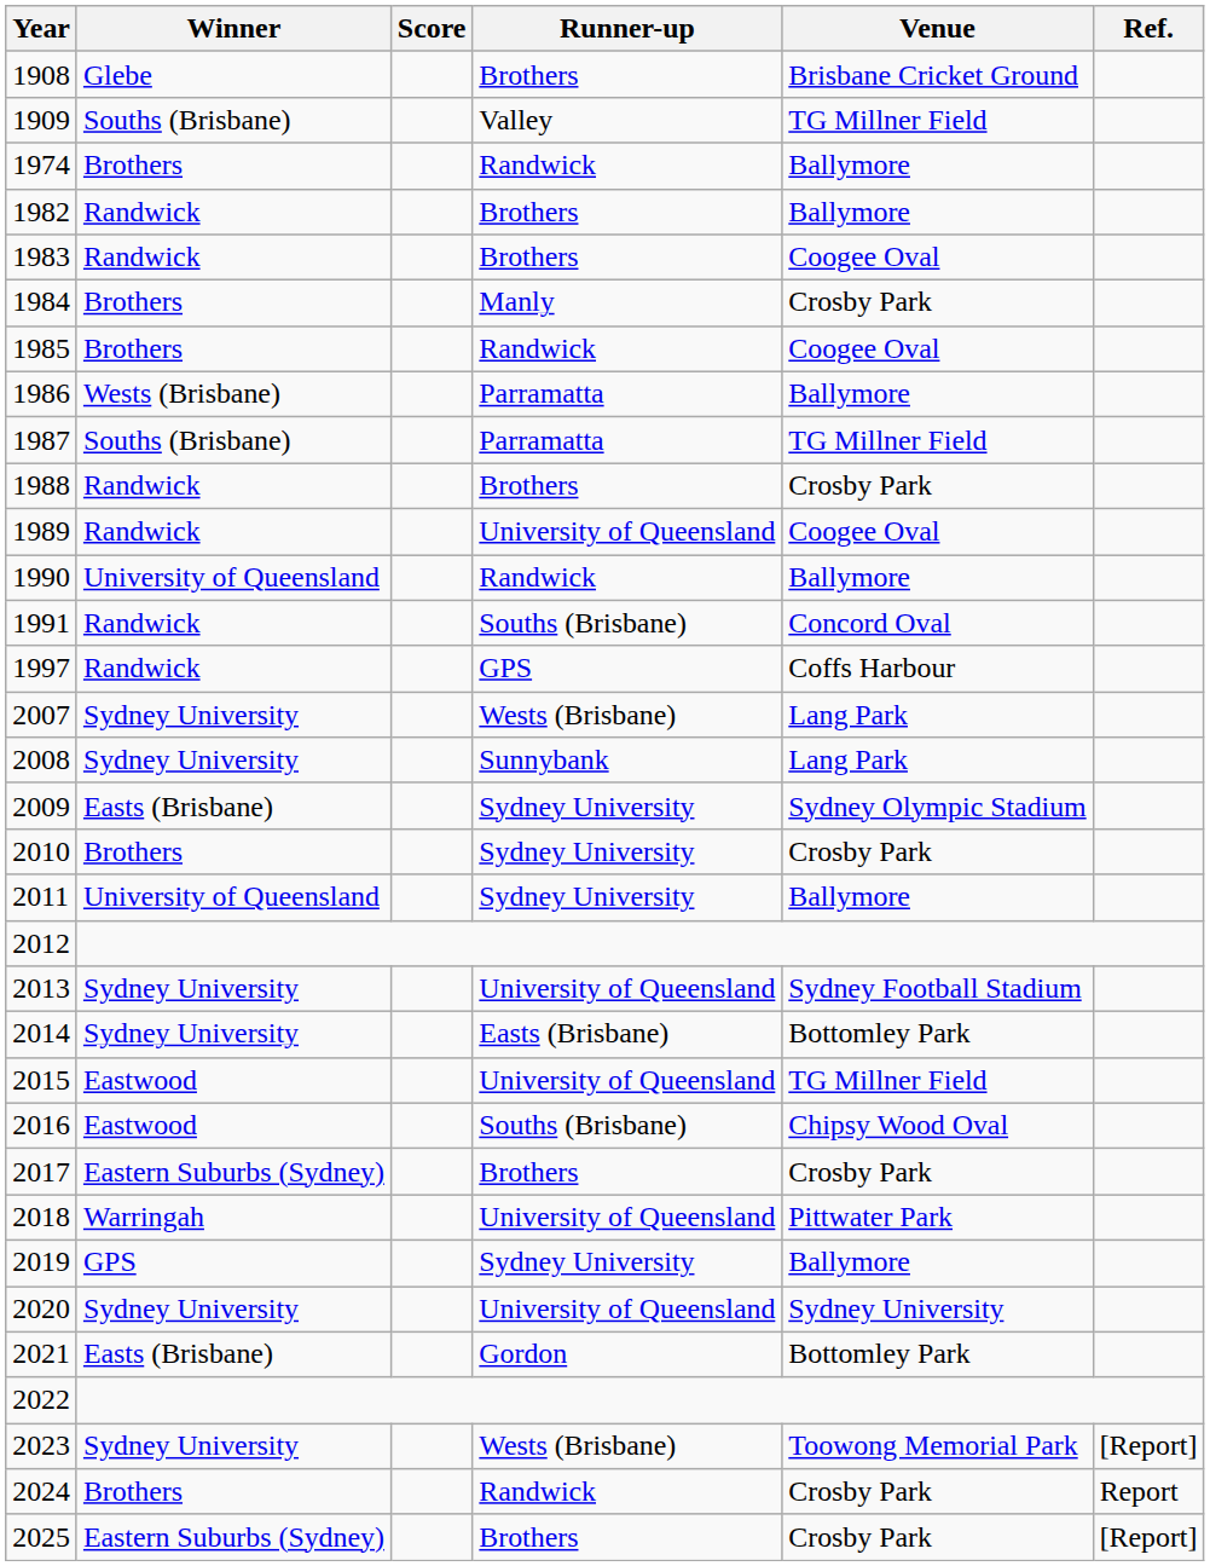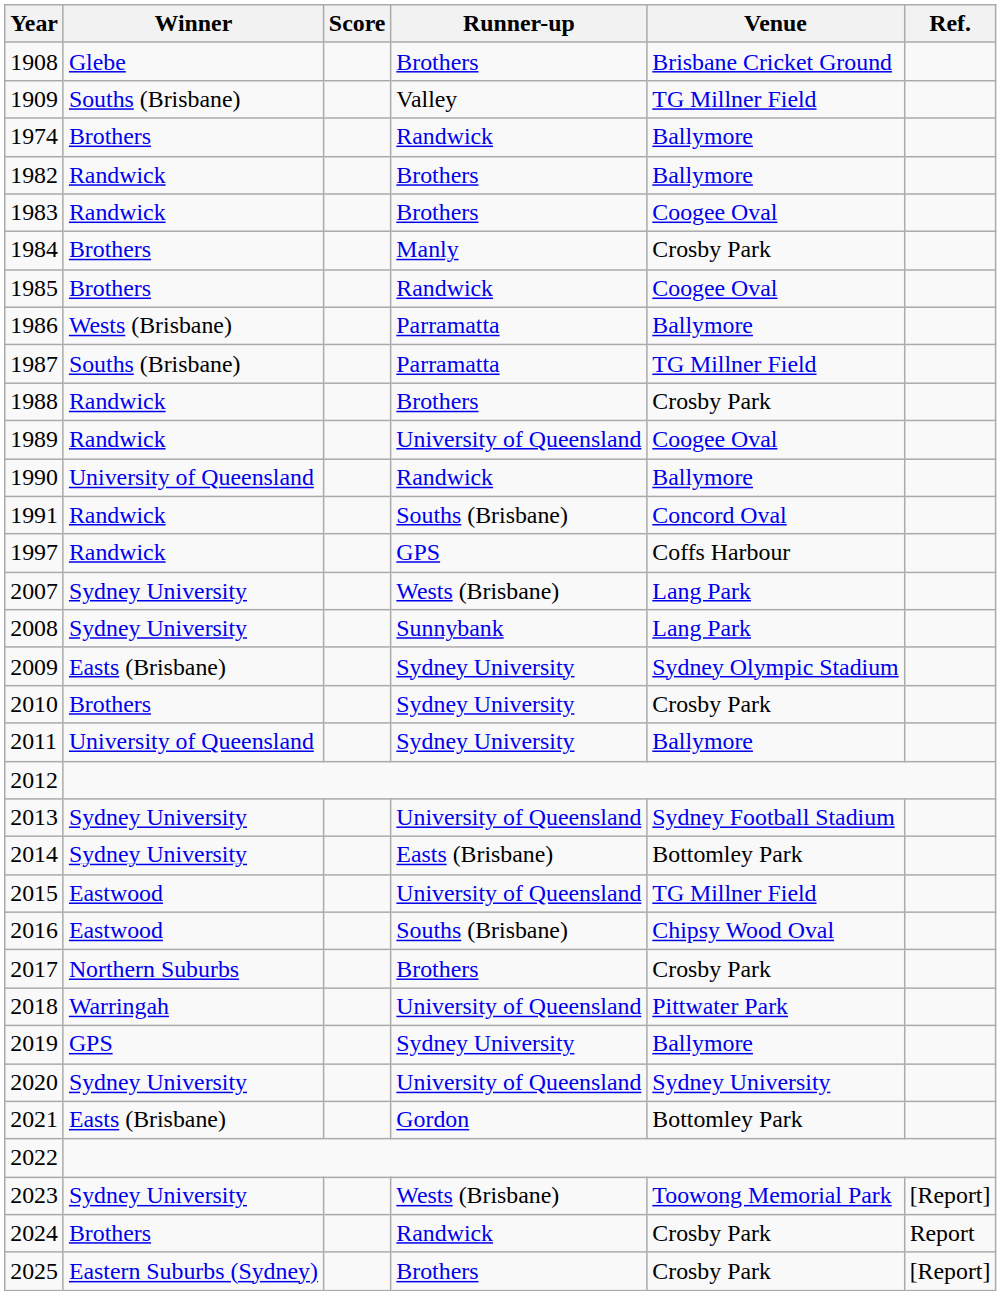2017 | Winner: Eastern Suburbs (Sydney) -> Northern Suburbs
